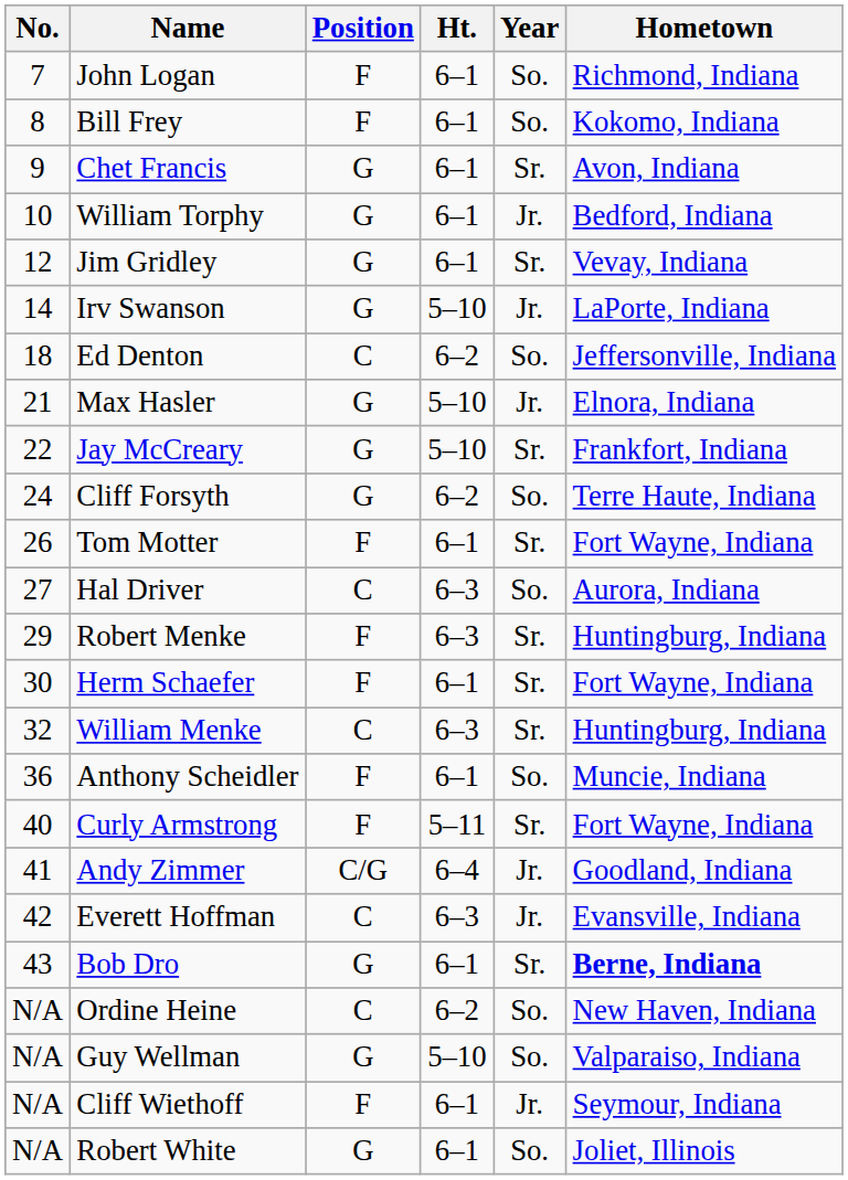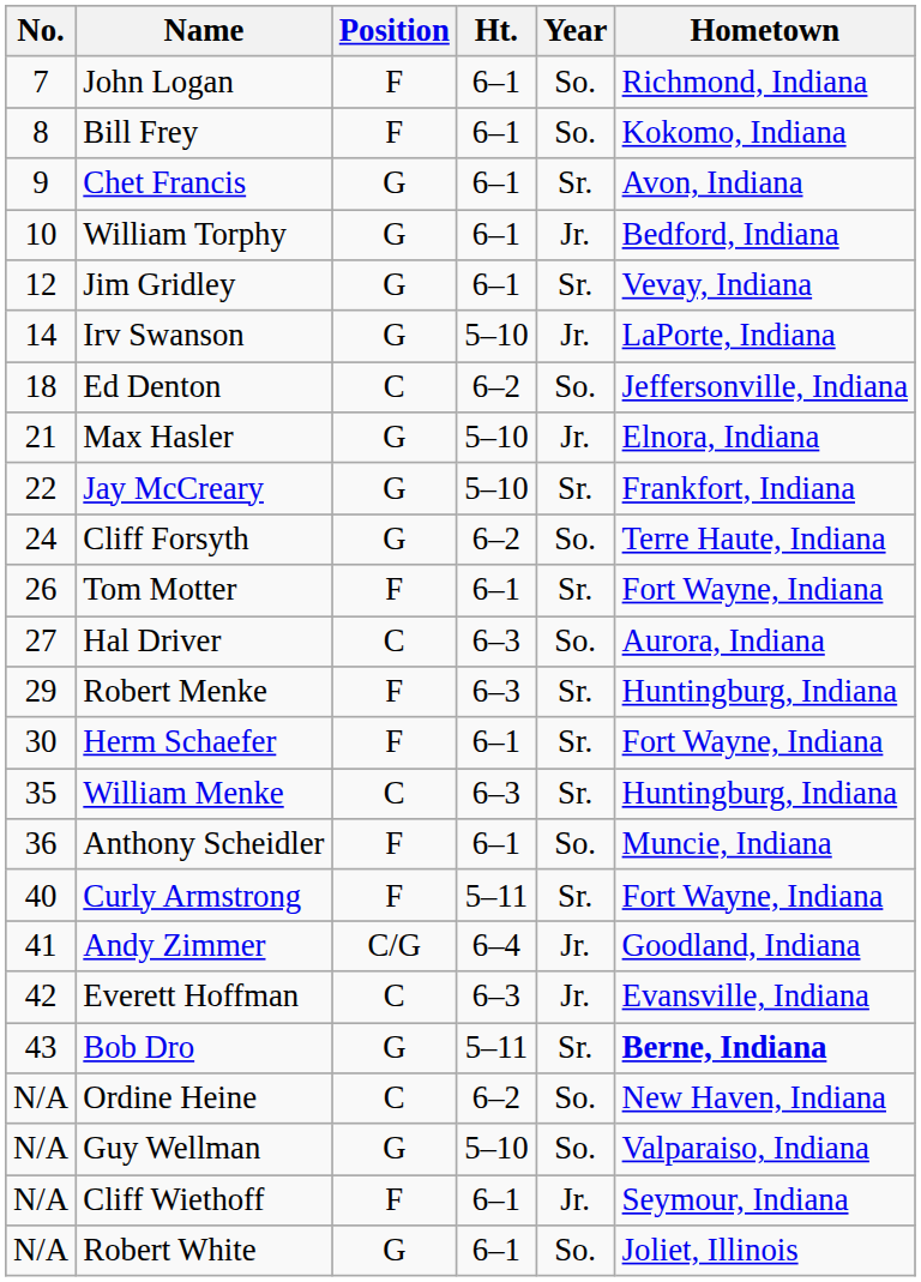William Menke | No.: 32 -> 35
Bob Dro | Ht.: 6–1 -> 5–11
